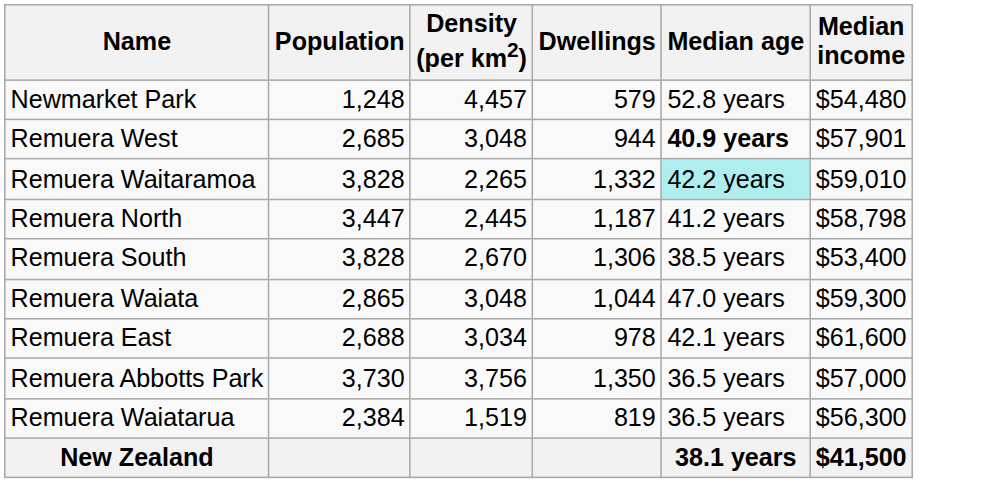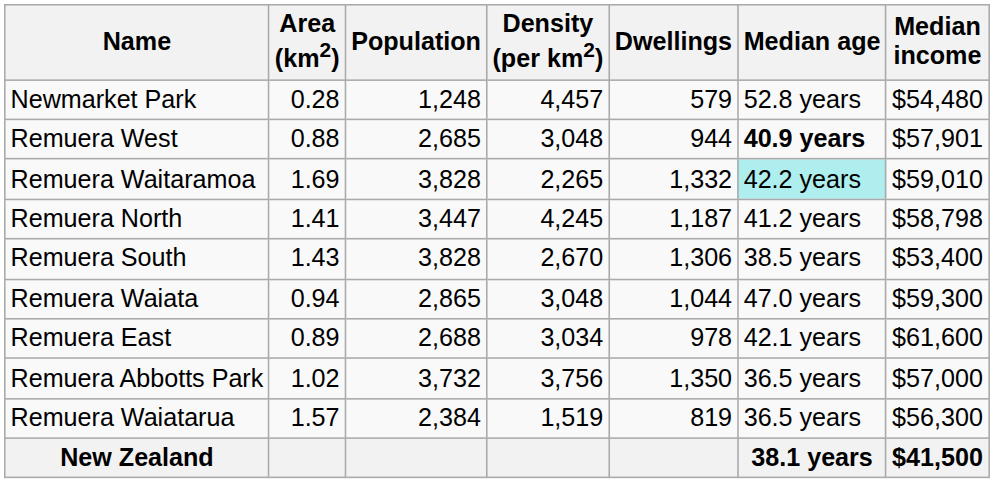+ column: Area (km2) | 0.28 | 0.88 | 1.69 | 1.41 | 1.43 | 0.94 | 0.89 | 1.02 | 1.57
Remuera North | Density (per km2): 2,445 -> 4,245
Remuera Abbotts Park | Population: 3,730 -> 3,732
